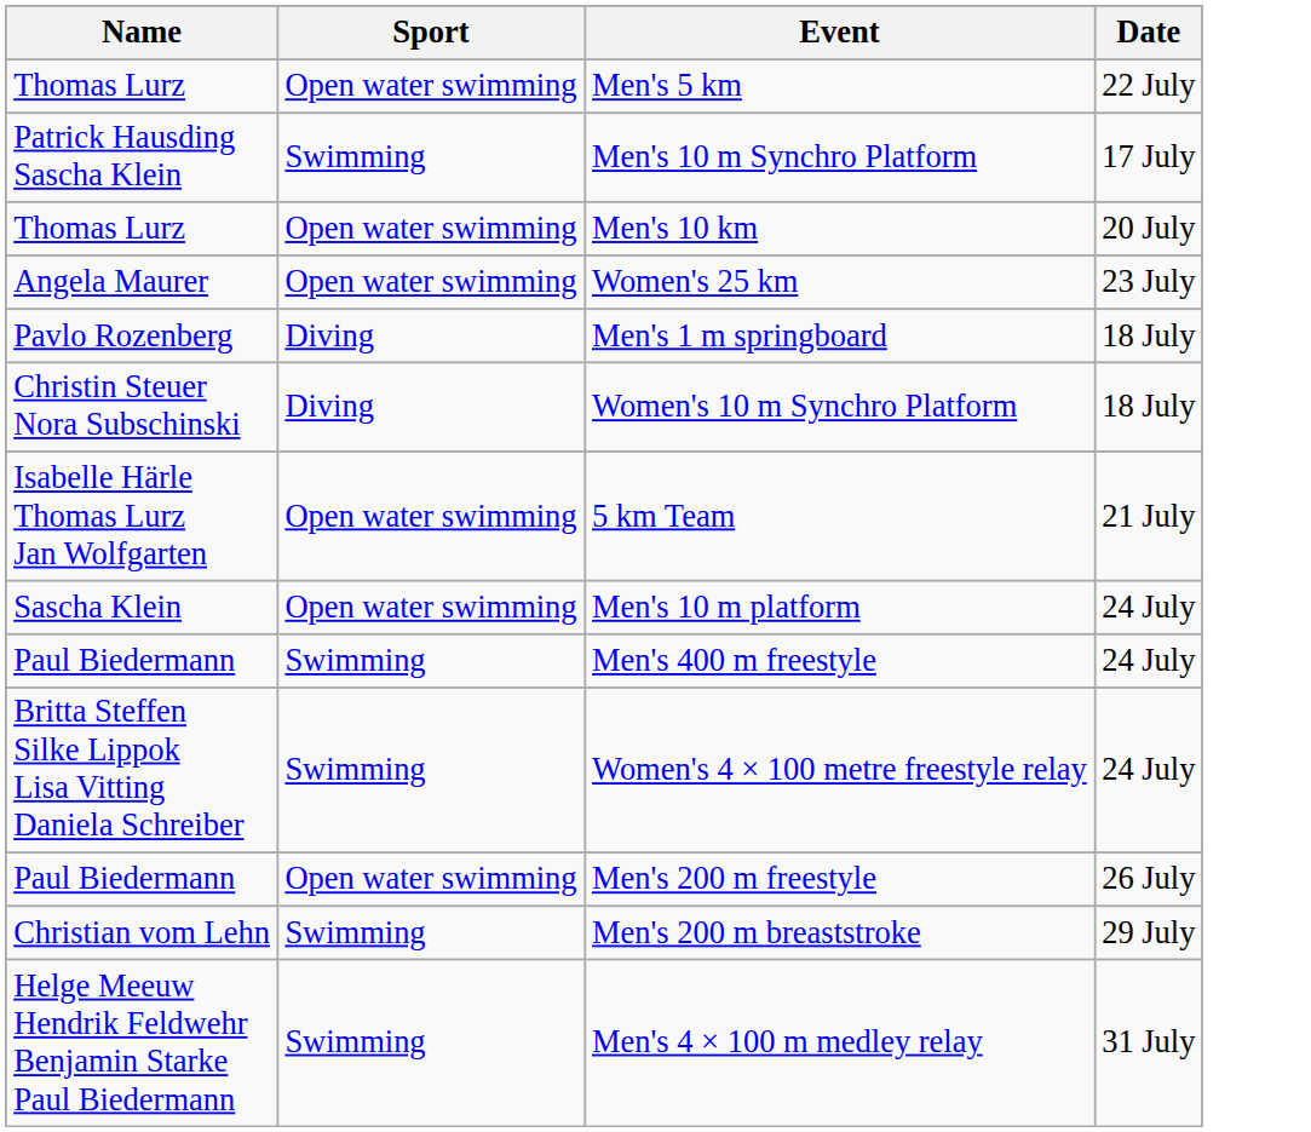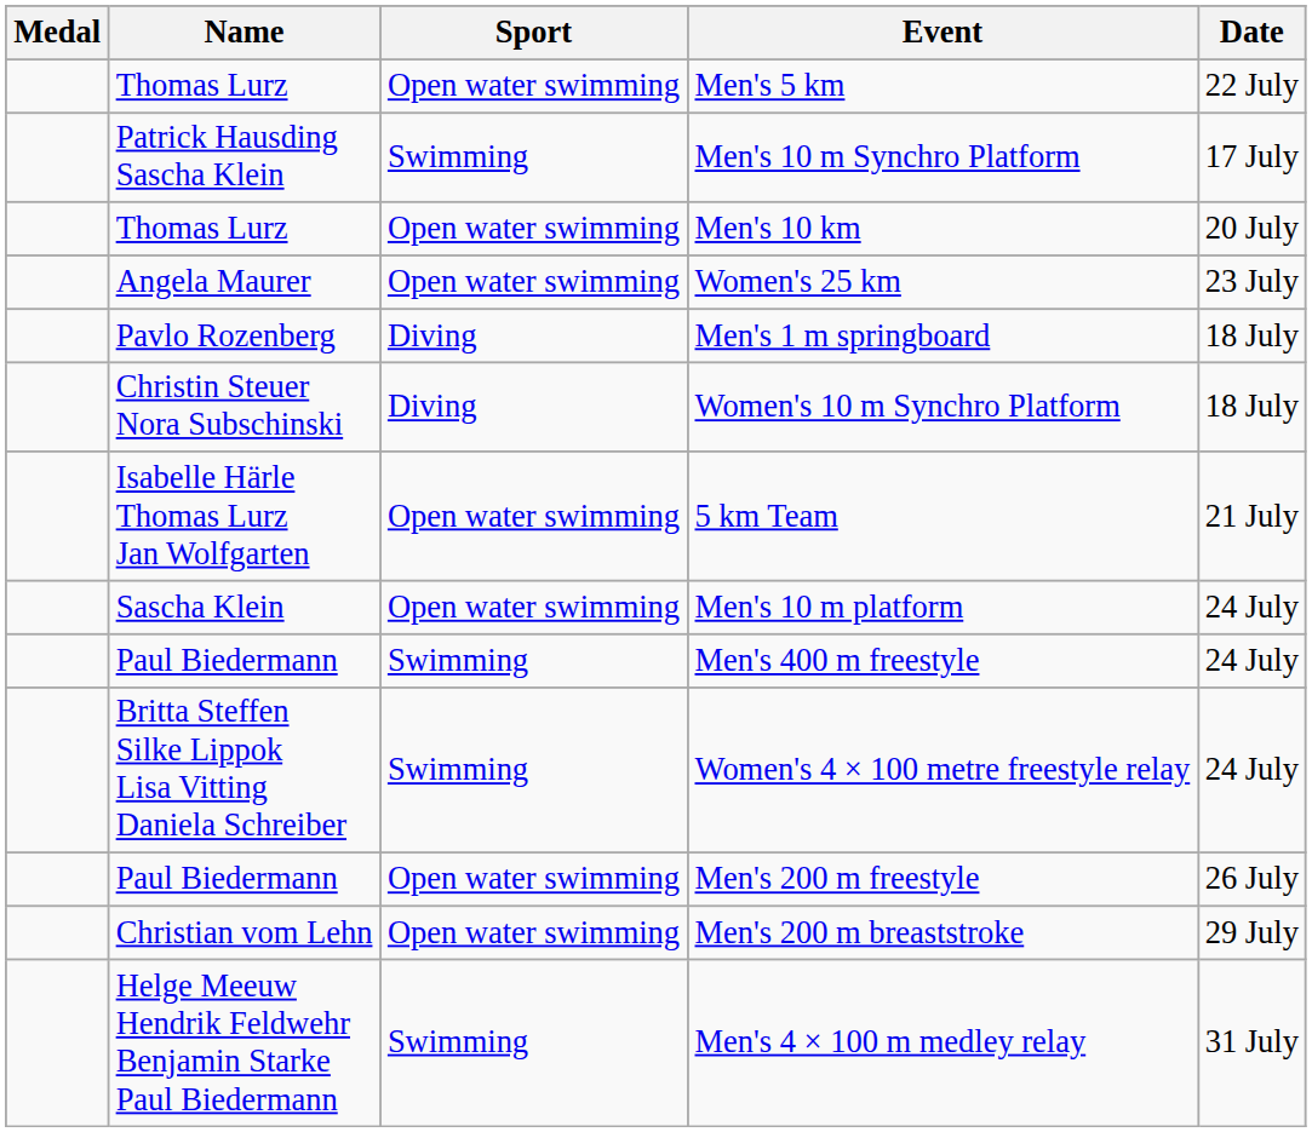+ column: Medal
Men's 200 m breaststroke | Sport: Swimming -> Open water swimming
